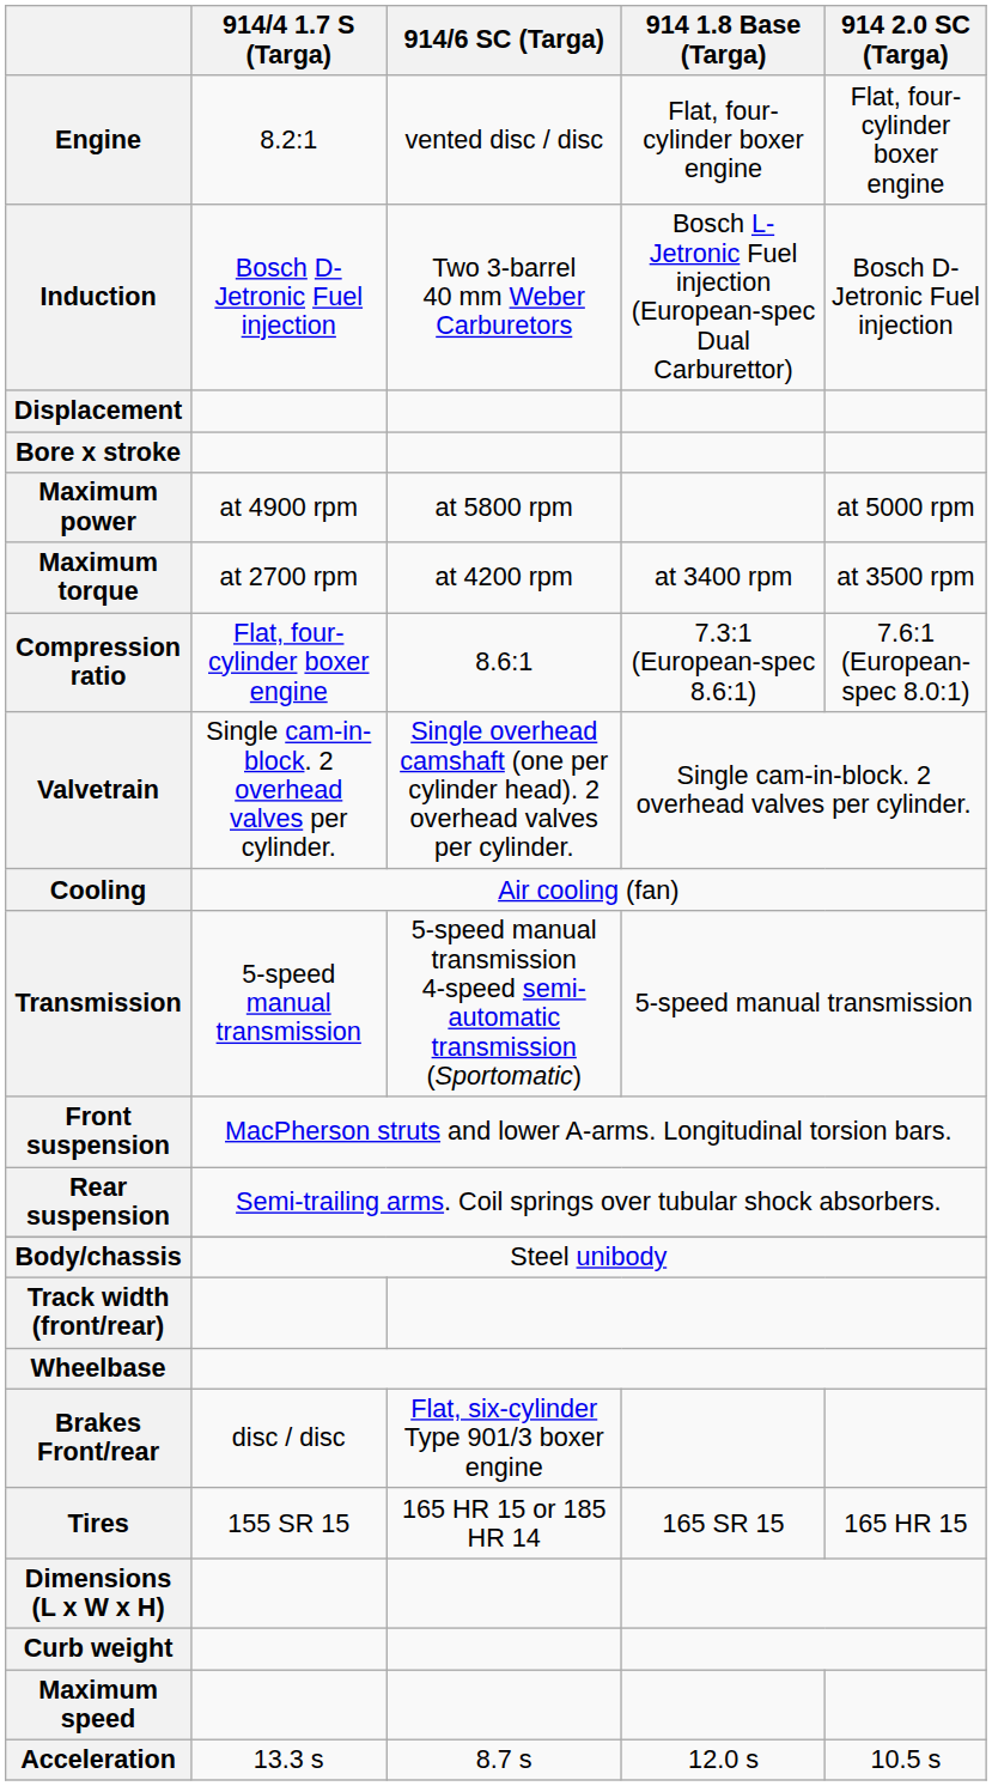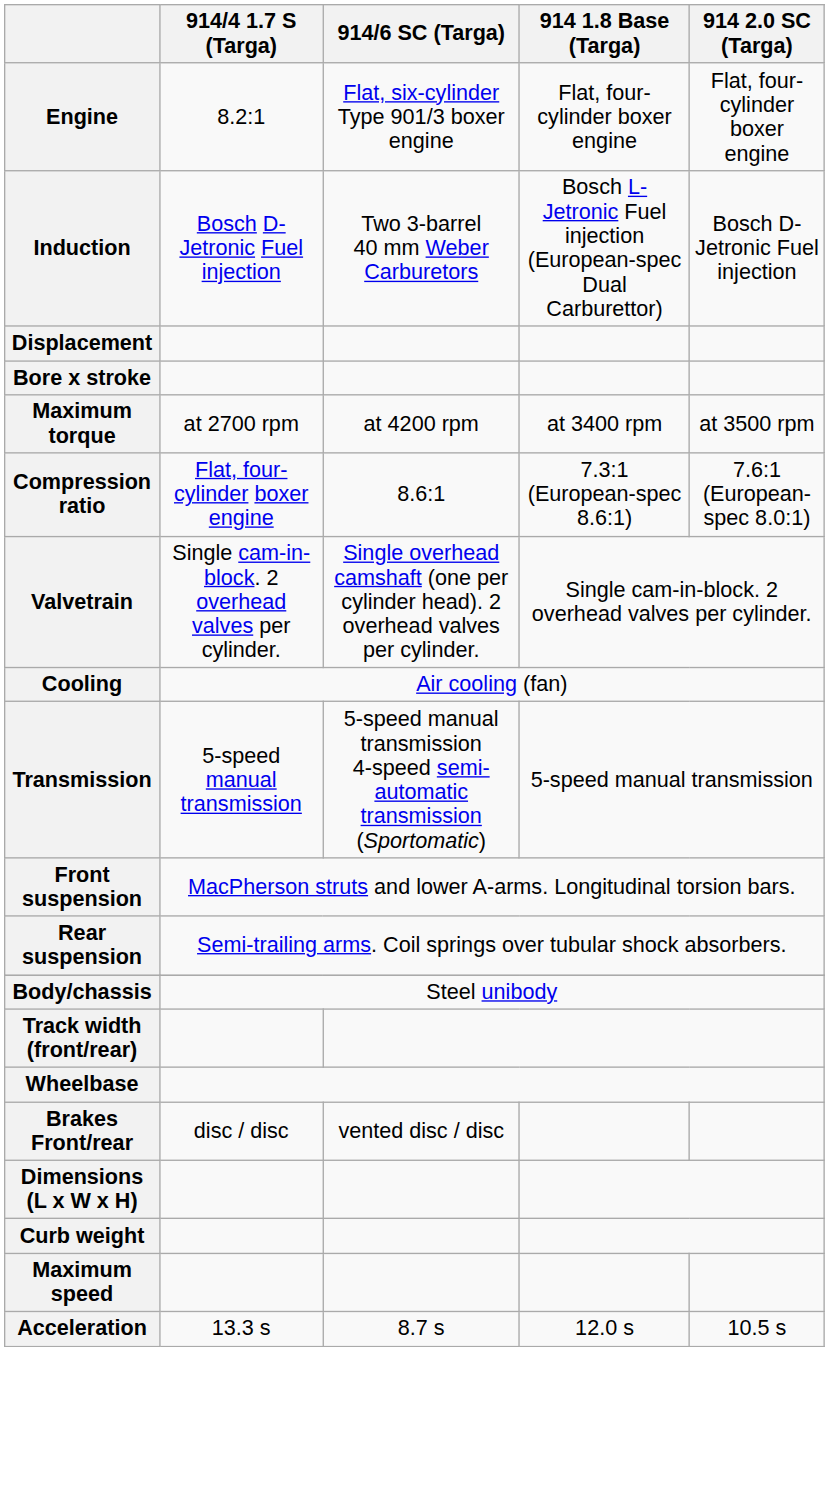Engine | 914/6 SC (Targa): vented disc / disc -> Flat, six-cylinder Type 901/3 boxer engine
- row: Maximum power | at 4900 rpm | at 5800 rpm | at 5000 rpm
Brakes Front/rear | 914/6 SC (Targa): Flat, six-cylinder Type 901/3 boxer engine -> vented disc / disc
- row: Tires | 155 SR 15 | 165 HR 15 or 185 HR 14 | 165 SR 15 | 165 HR 15
